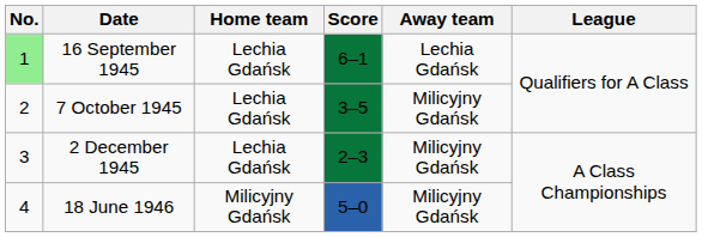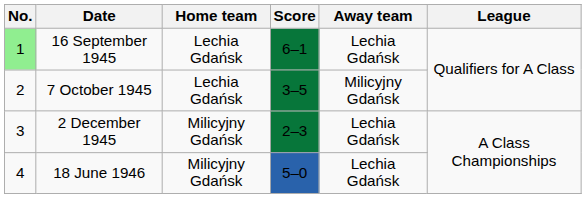2 December 1945 | Home team: Lechia Gdańsk -> Milicyjny Gdańsk
2 December 1945 | Away team: Milicyjny Gdańsk -> Lechia Gdańsk
18 June 1946 | Away team: Milicyjny Gdańsk -> Lechia Gdańsk
